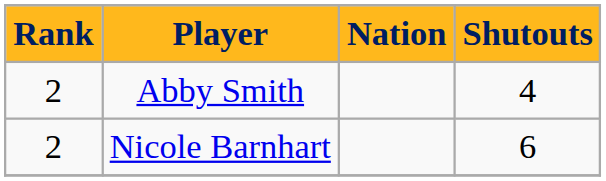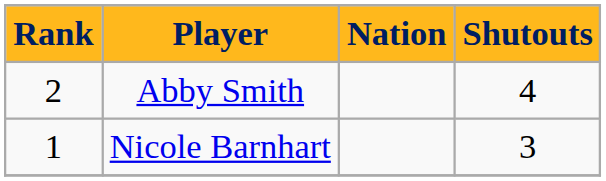Nicole Barnhart | Rank: 2 -> 1
Nicole Barnhart | Shutouts: 6 -> 3
